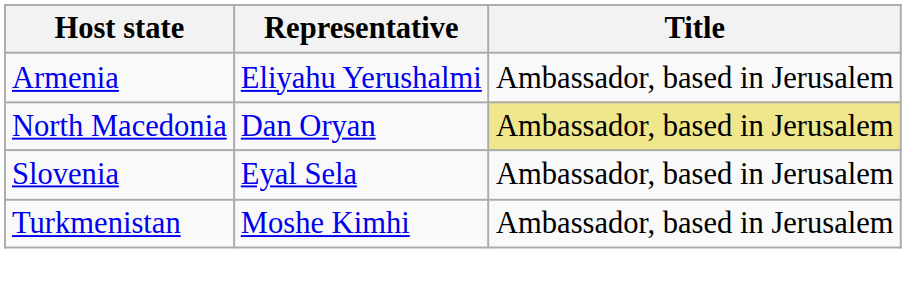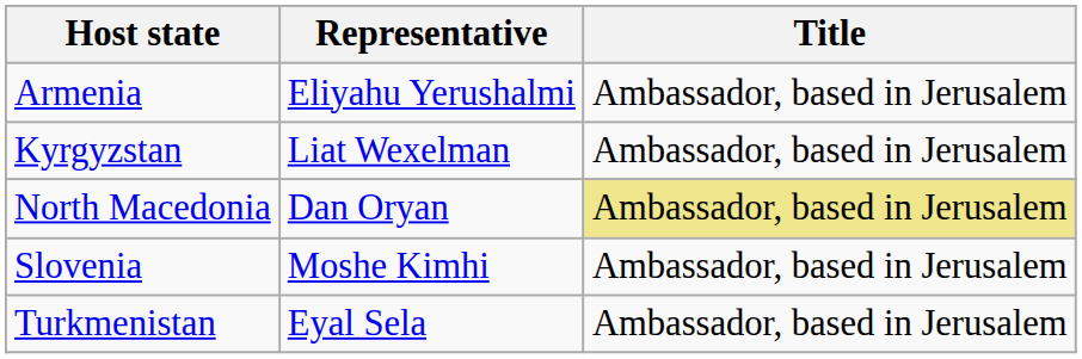+ row: Kyrgyzstan | Liat Wexelman | Ambassador, based in Jerusalem
Slovenia | Representative: Eyal Sela -> Moshe Kimhi
Turkmenistan | Representative: Moshe Kimhi -> Eyal Sela
